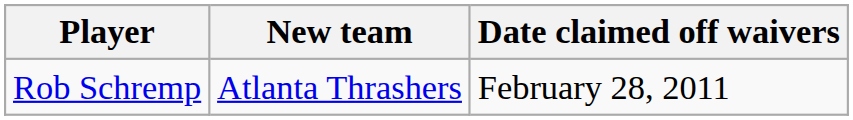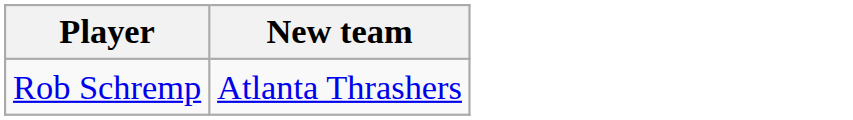- column: Date claimed off waivers | February 28, 2011
